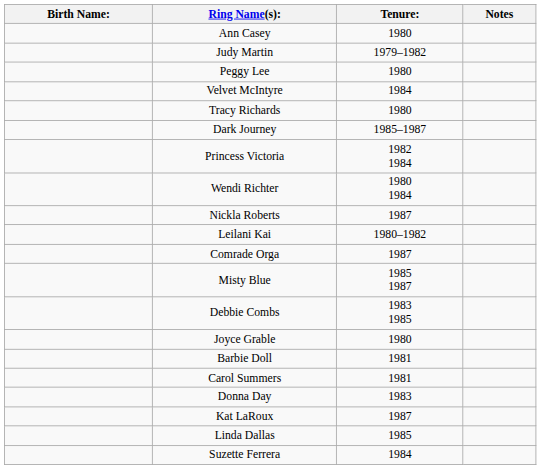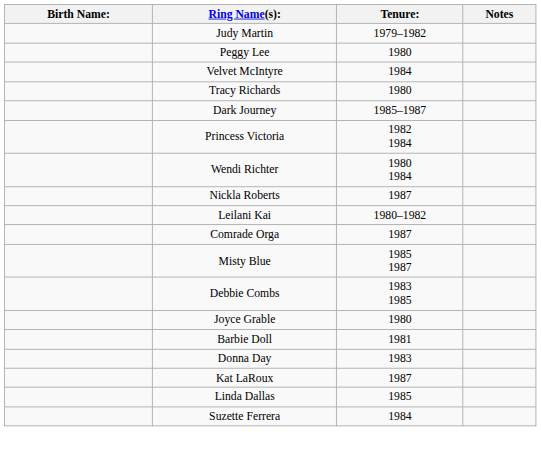- row: Ann Casey | 1980
- row: Carol Summers | 1981
